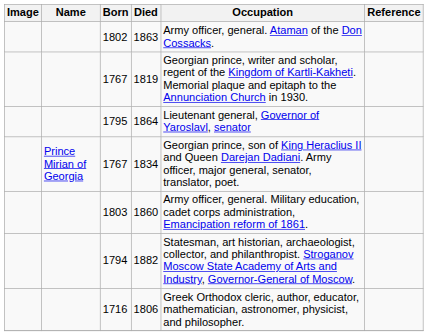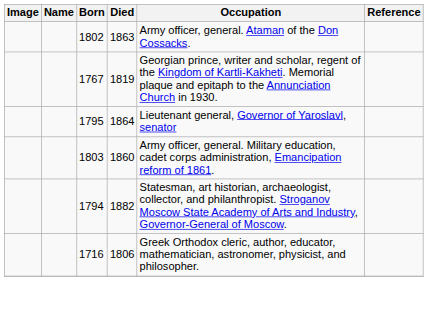- row: Prince Mirian of Georgia | 1767 | 1834 | Georgian prince, son of King Heraclius II and Queen Darejan Dadiani. Army officer, major general, senator, translator, poet.
